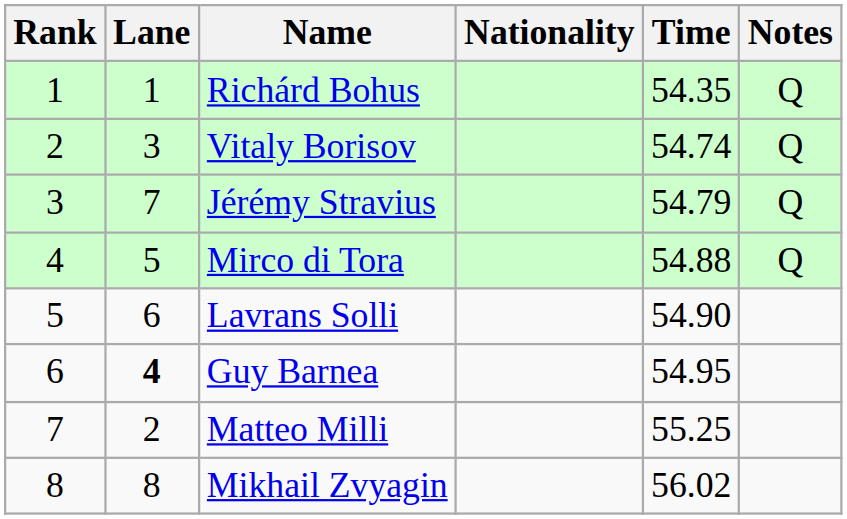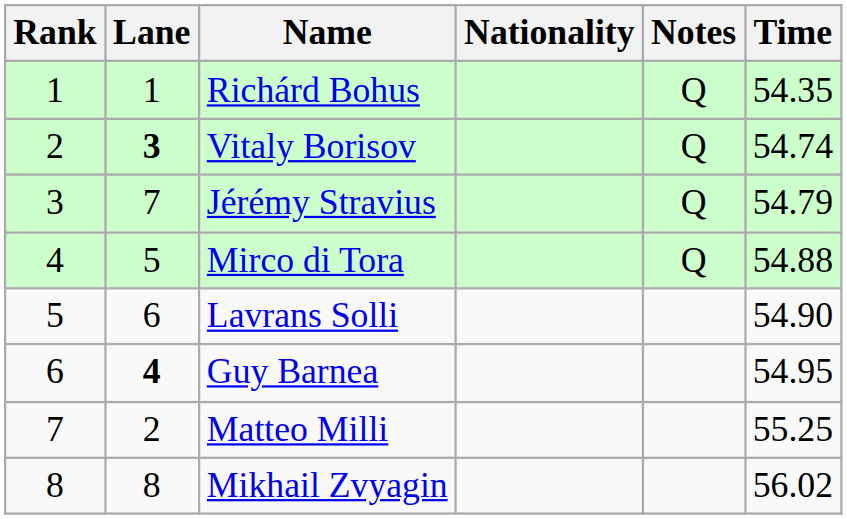columns swapped: Time <-> Notes
Vitaly Borisov | Lane: normal -> bold
